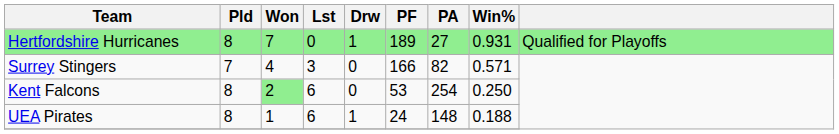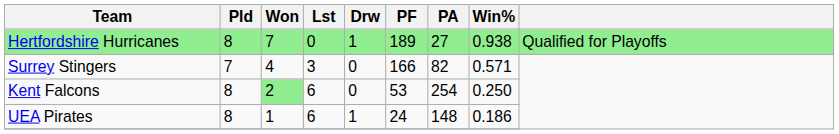Hertfordshire Hurricanes | Win%: 0.931 -> 0.938
UEA Pirates | Win%: 0.188 -> 0.186
